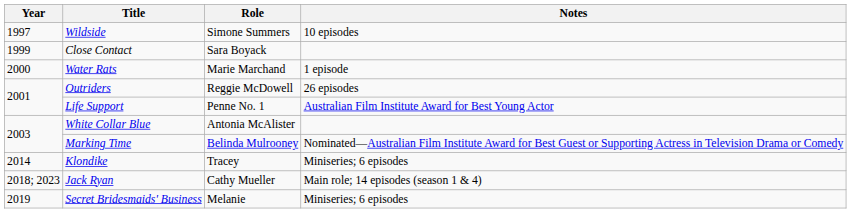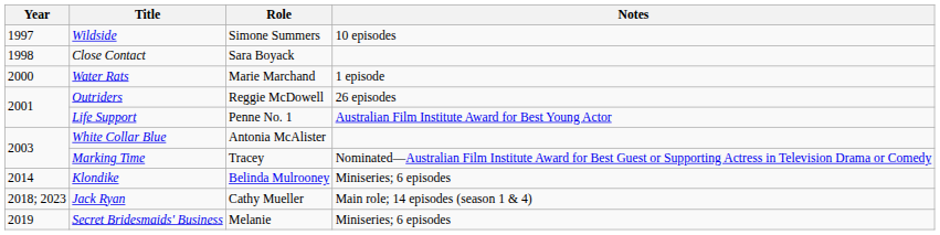Close Contact | Year: 1999 -> 1998
Marking Time | Role: Belinda Mulrooney -> Tracey
Klondike | Role: Tracey -> Belinda Mulrooney
